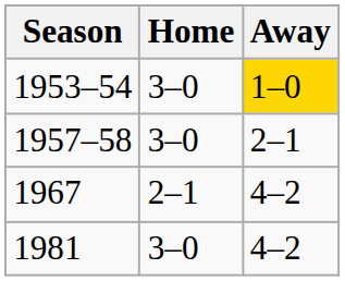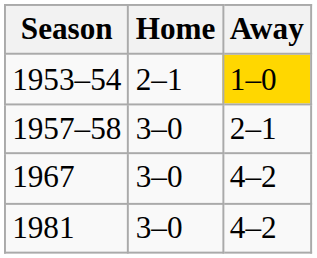1953–54 | Home: 3–0 -> 2–1
1967 | Home: 2–1 -> 3–0
